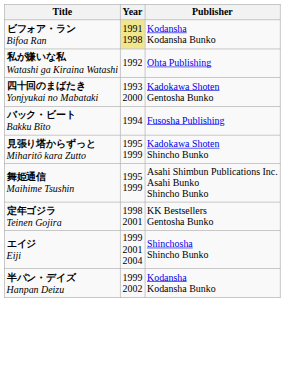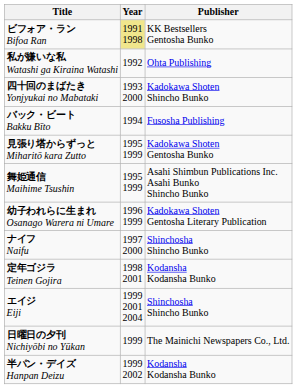ビフォア・ラン Bifoa Ran | Publisher: Kodansha Kodansha Bunko -> KK Bestsellers Gentosha Bunko
四十回のまばたき Yonjyukai no Mabataki | Publisher: Kadokawa Shoten Gentosha Bunko -> Kadokawa Shoten Shincho Bunko
見張り塔からずっと Miharitō kara Zutto | Publisher: Kadokawa Shoten Shincho Bunko -> Kadokawa Shoten Gentosha Bunko
+ row: 幼子われらに生まれ Osanago Warera ni Umare | 1996 1999 | Kadokawa Shoten Gentosha Literary Publication
+ row: ナイフ Naifu | 1997 2000 | Shinchosha Shincho Bunko
定年ゴジラ Teinen Gojira | Publisher: KK Bestsellers Gentosha Bunko -> Kodansha Kodansha Bunko
+ row: 日曜日の夕刊 Nichiyōbi no Yūkan | 1999 | The Mainichi Newspapers Co., Ltd.
